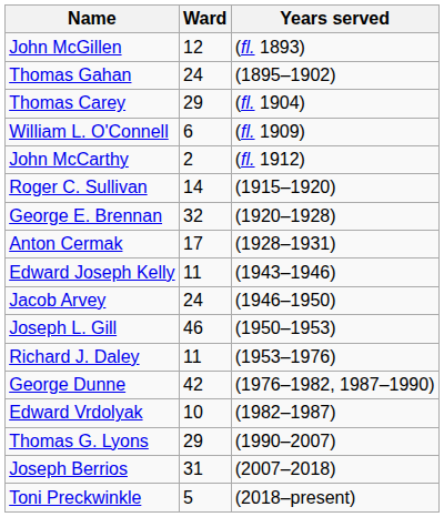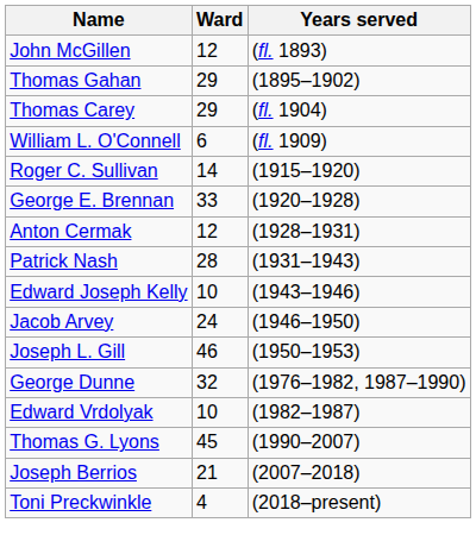Thomas Gahan | Ward: 24 -> 29
- row: John McCarthy | 2 | (fl. 1912)
George E. Brennan | Ward: 32 -> 33
Anton Cermak | Ward: 17 -> 12
+ row: Patrick Nash | 28 | (1931–1943)
Edward Joseph Kelly | Ward: 11 -> 10
- row: Richard J. Daley | 11 | (1953–1976)
George Dunne | Ward: 42 -> 32
Thomas G. Lyons | Ward: 29 -> 45
Joseph Berrios | Ward: 31 -> 21
Toni Preckwinkle | Ward: 5 -> 4
